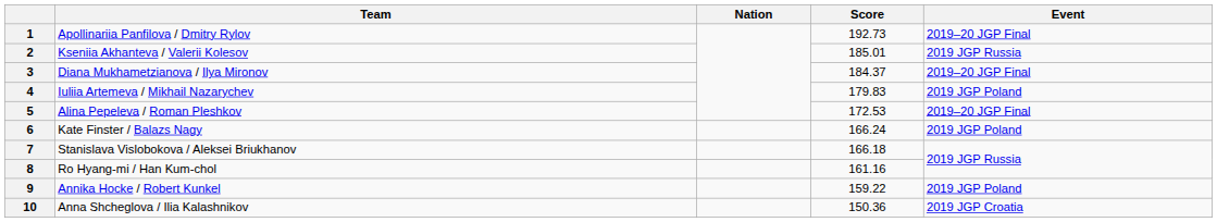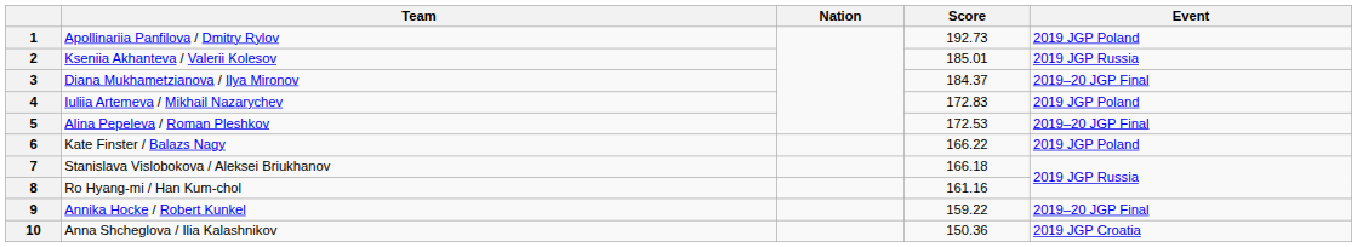1 | Event: 2019–20 JGP Final -> 2019 JGP Poland
4 | Score: 179.83 -> 172.83
6 | Score: 166.24 -> 166.22
9 | Event: 2019 JGP Poland -> 2019–20 JGP Final
